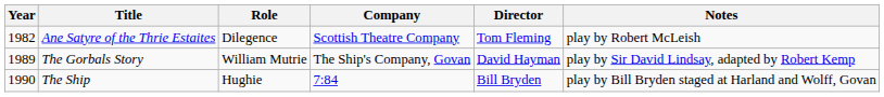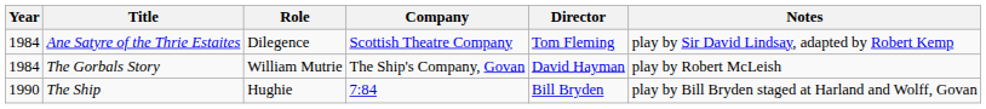Ane Satyre of the Thrie Estaites | Year: 1982 -> 1984
Ane Satyre of the Thrie Estaites | Notes: play by Robert McLeish -> play by Sir David Lindsay, adapted by Robert Kemp
The Gorbals Story | Year: 1989 -> 1984
The Gorbals Story | Notes: play by Sir David Lindsay, adapted by Robert Kemp -> play by Robert McLeish
